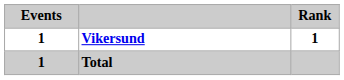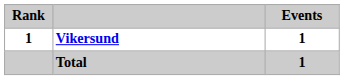columns swapped: Rank <-> Events
